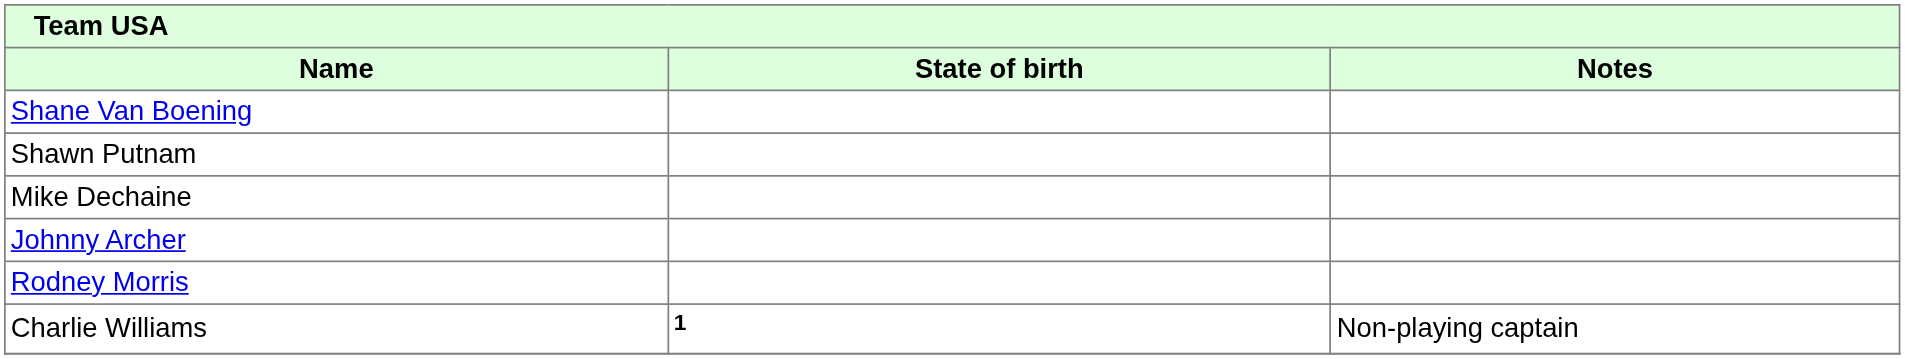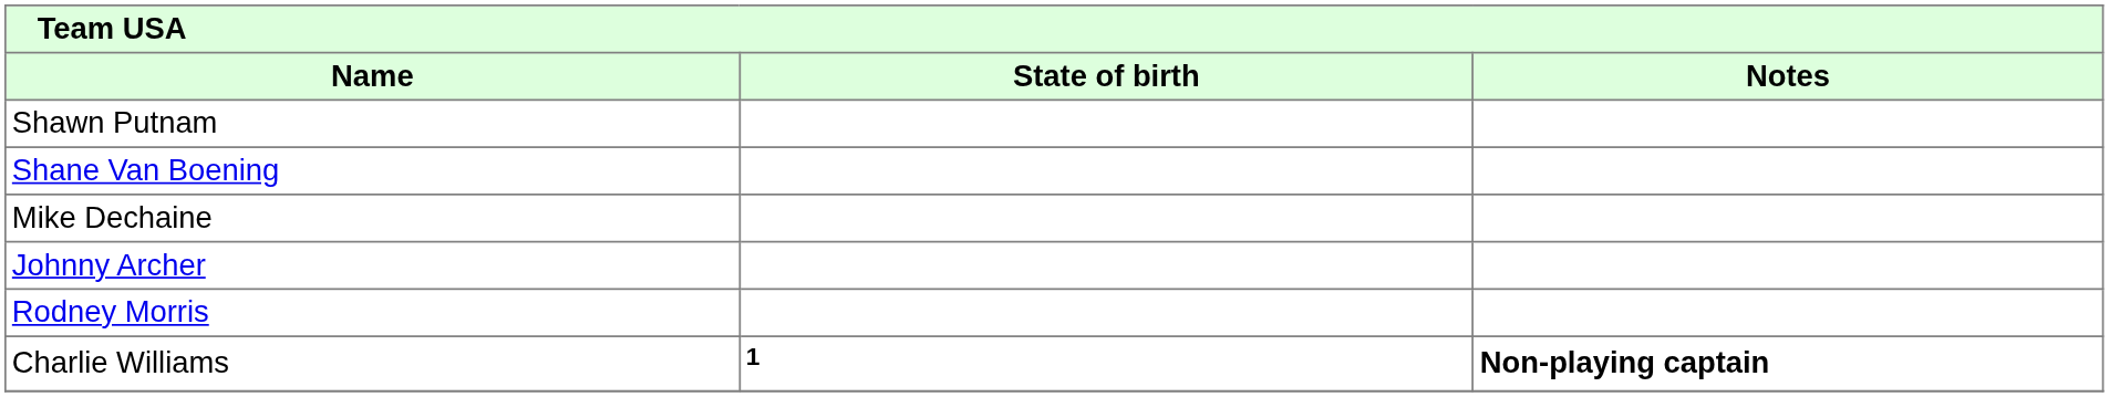rows swapped: Shane Van Boening <-> Shawn Putnam
Charlie Williams | Notes: normal -> bold
